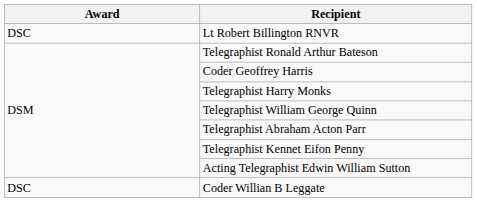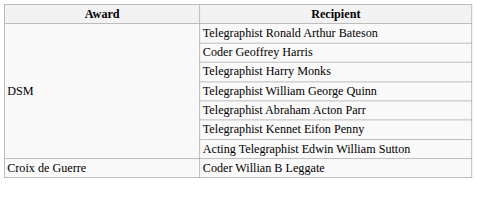- row: DSC | Lt Robert Billington RNVR
Coder Willian B Leggate | Award: DSC -> Croix de Guerre
